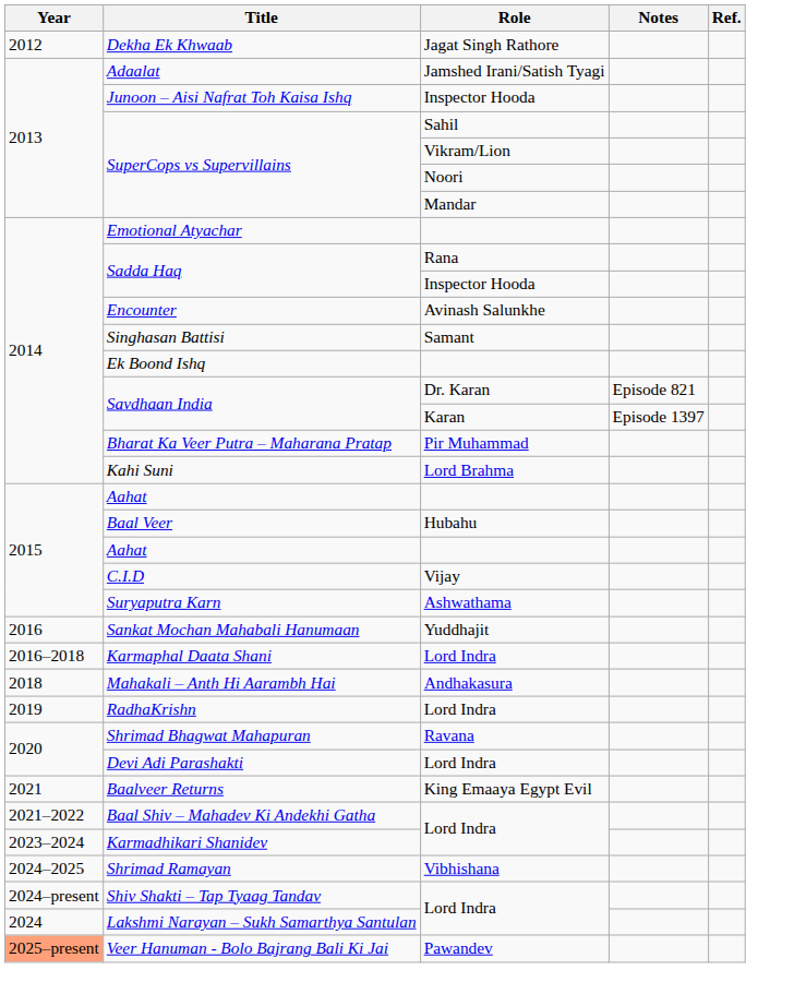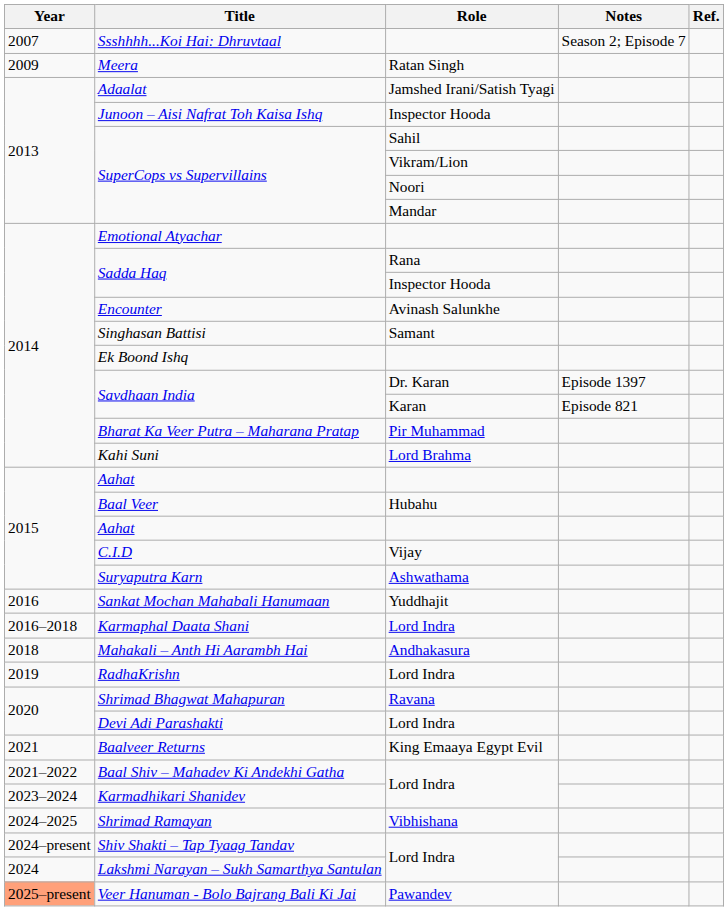+ row: 2007 | Ssshhhh...Koi Hai: Dhruvtaal | Season 2; Episode 7
+ row: 2009 | Meera | Ratan Singh
- row: 2012 | Dekha Ek Khwaab | Jagat Singh Rathore
Savdhaan India / Dr. Karan | Notes: Episode 821 -> Episode 1397
Savdhaan India / Karan | Notes: Episode 1397 -> Episode 821
